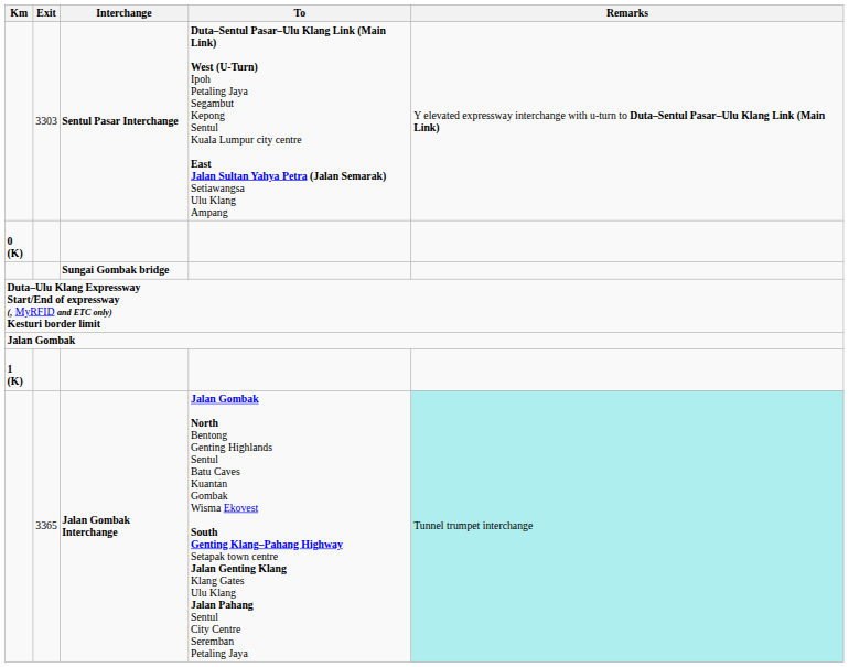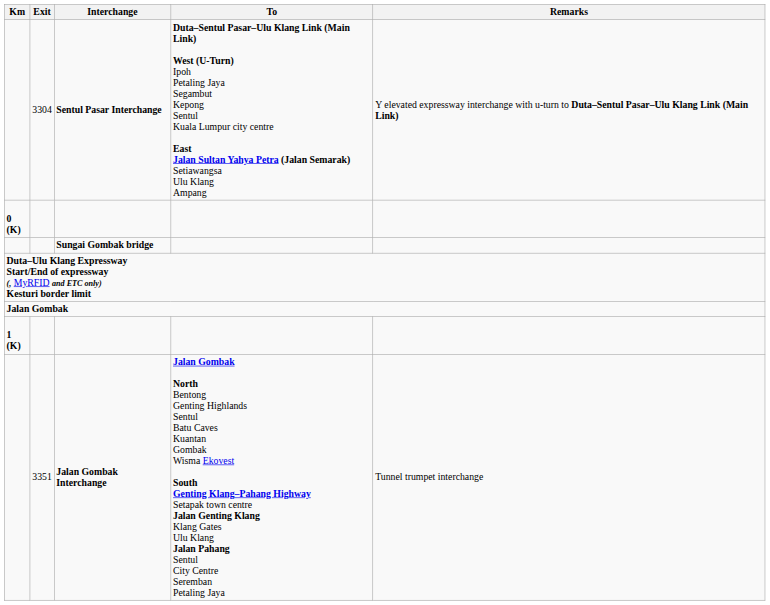Sentul Pasar Interchange | Exit: 3303 -> 3304
Jalan Gombak Interchange | Exit: 3365 -> 3351
Jalan Gombak Interchange | Remarks: paleturquoise background -> no background
